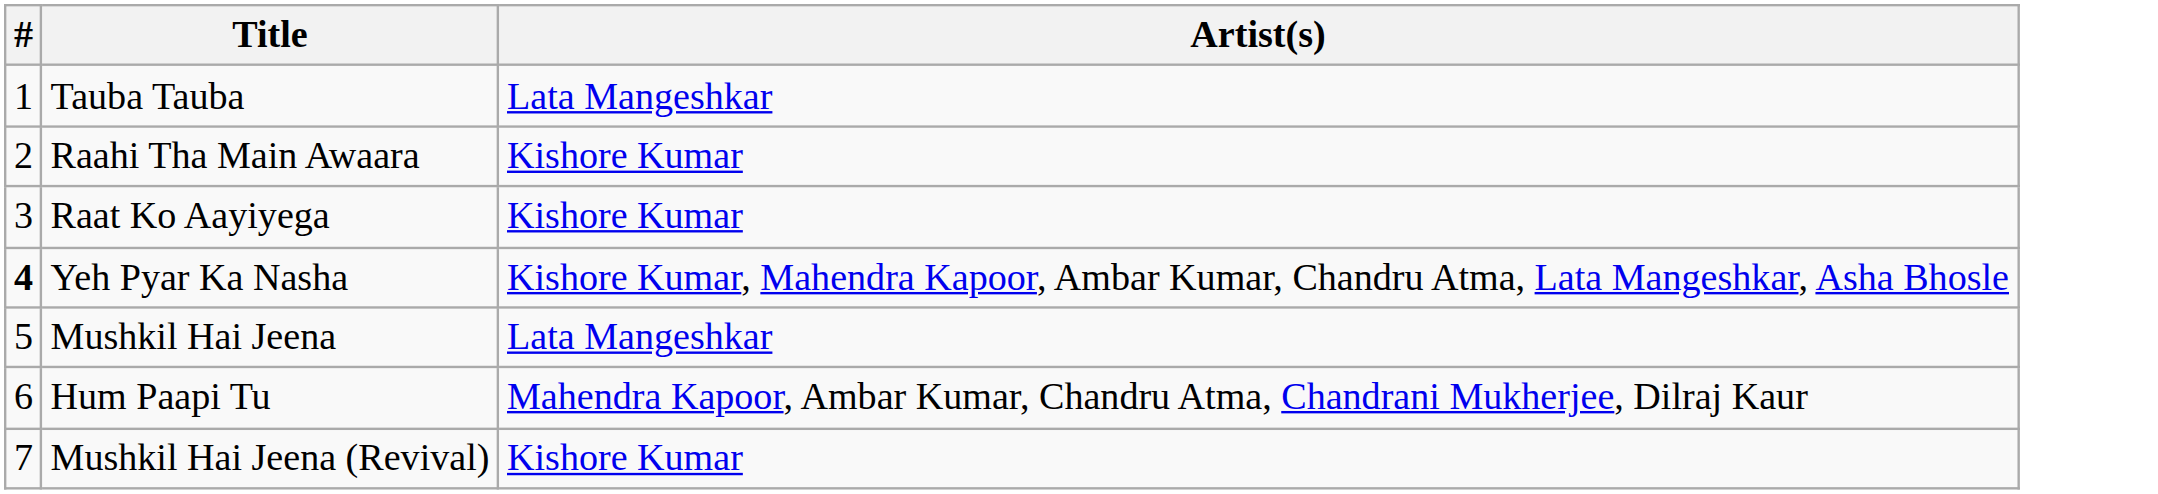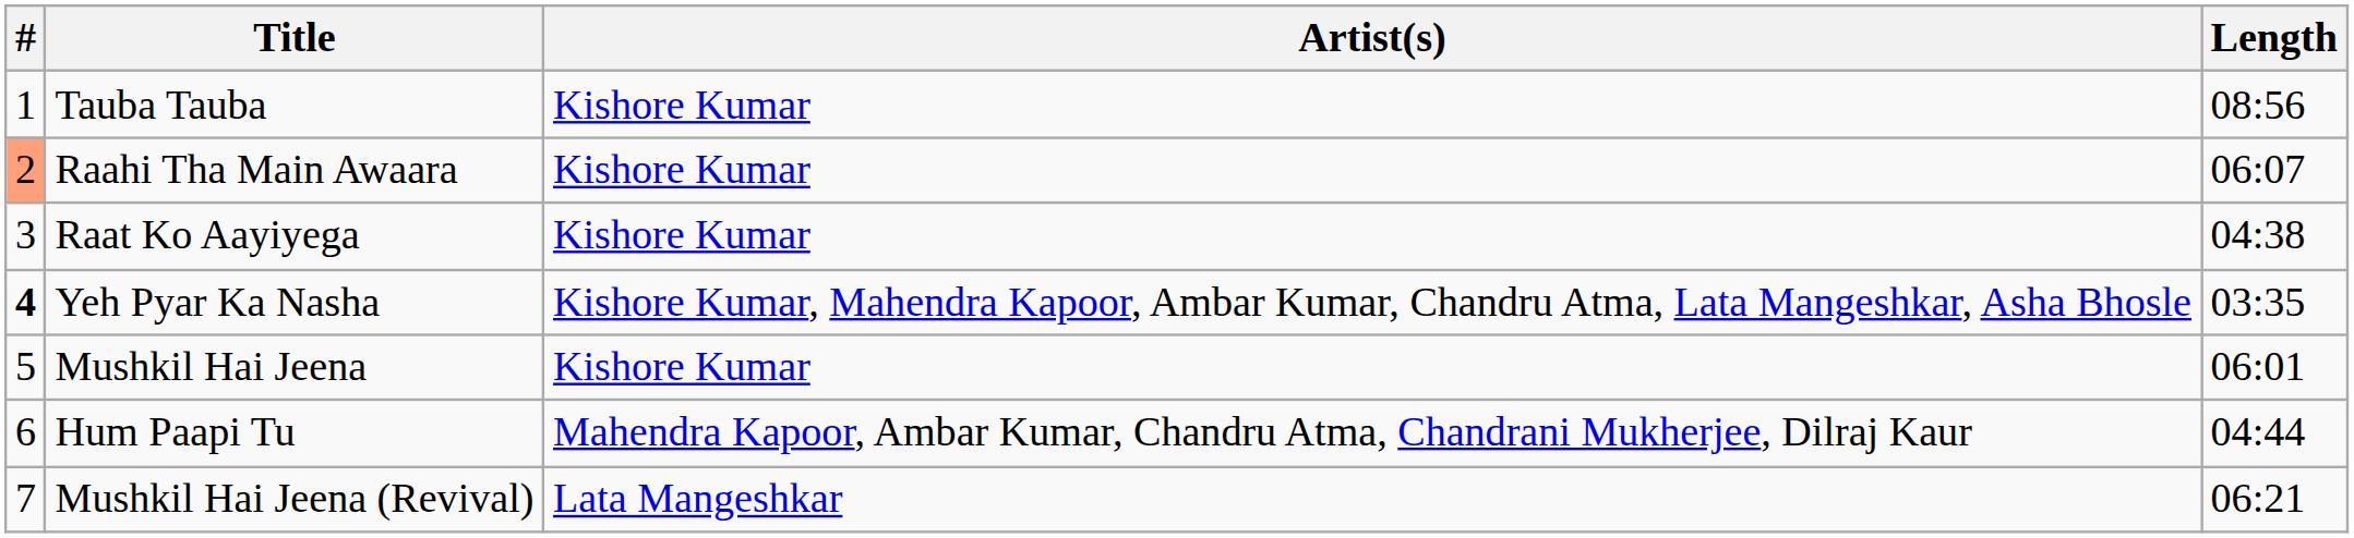+ column: Length | 08:56 | 06:07 | 04:38 | 03:35 | 06:01 | 04:44 | 06:21
Tauba Tauba | Artist(s): Lata Mangeshkar -> Kishore Kumar
Raahi Tha Main Awaara | #: no background -> lightsalmon background
Mushkil Hai Jeena | Artist(s): Lata Mangeshkar -> Kishore Kumar
Mushkil Hai Jeena (Revival) | Artist(s): Kishore Kumar -> Lata Mangeshkar
